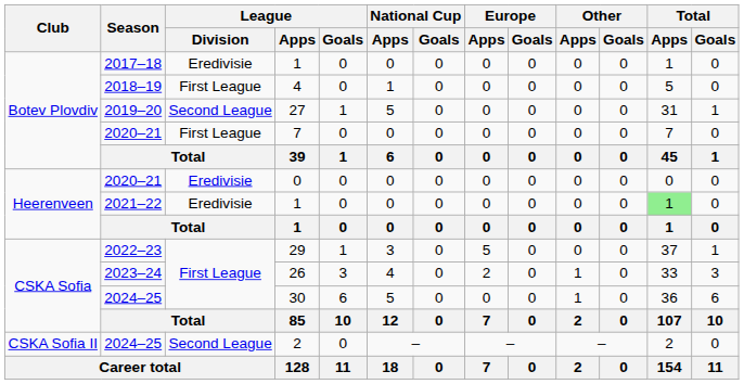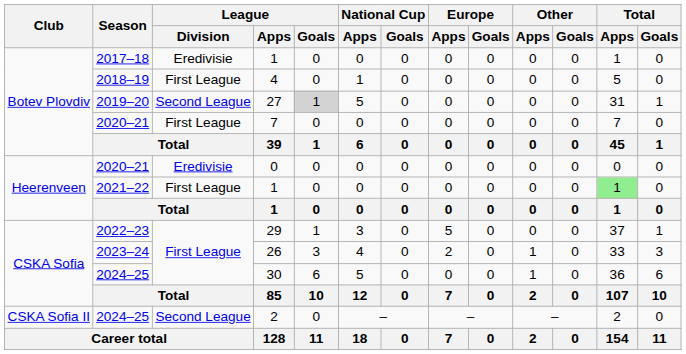27 | League / Goals: no background -> lightgrey background
2021–22 / 1 | League / Division: Eredivisie -> First League
